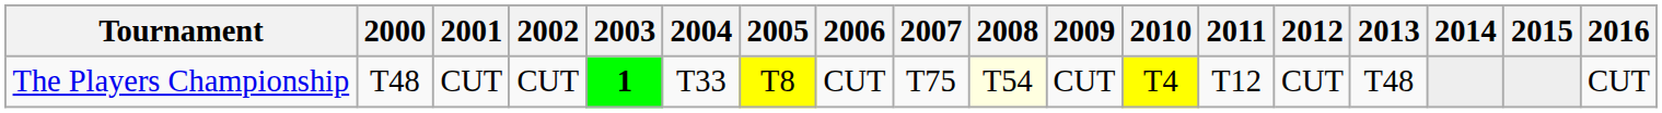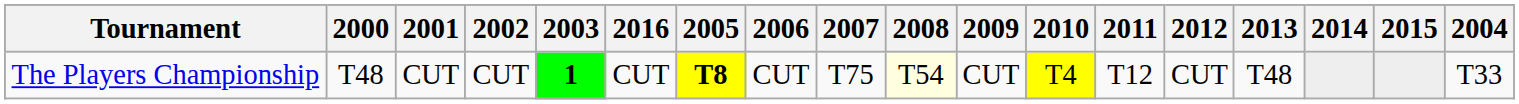columns swapped: 2004 <-> 2016
The Players Championship | 2005: normal -> bold
